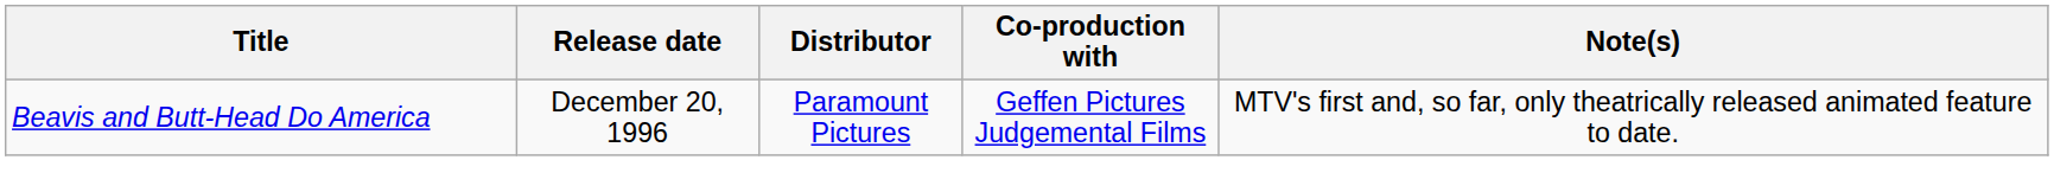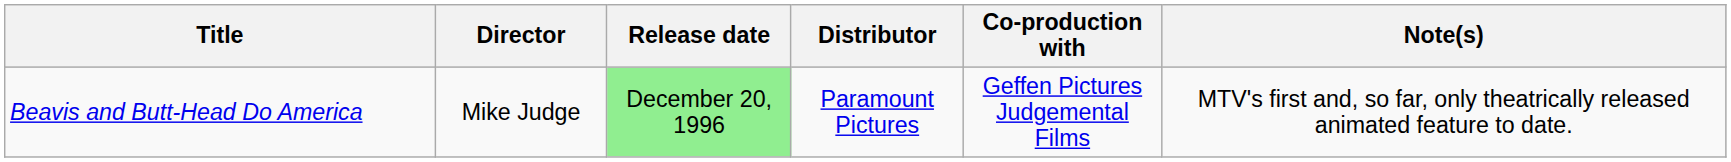+ column: Director | Mike Judge
Beavis and Butt-Head Do America | Release date: no background -> lightgreen background
